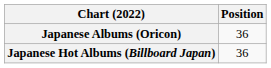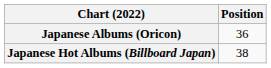Japanese Hot Albums (Billboard Japan) | Position: 36 -> 38
